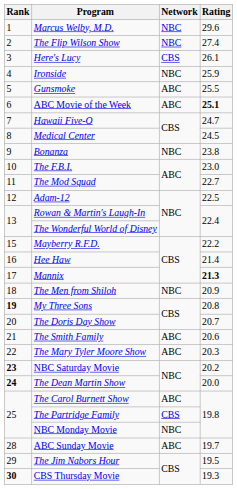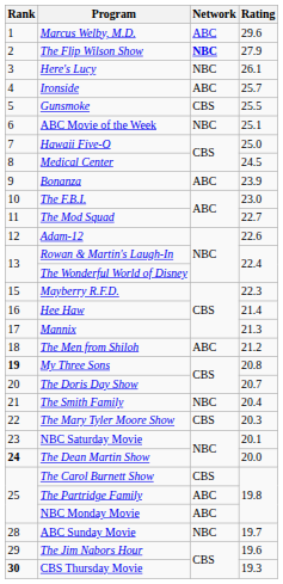Marcus Welby, M.D. | Network: NBC -> ABC
The Flip Wilson Show | Network: normal -> bold
The Flip Wilson Show | Rating: 27.4 -> 27.9
Here's Lucy | Network: CBS -> NBC
Ironside | Network: NBC -> ABC
Ironside | Rating: 25.9 -> 25.7
Gunsmoke | Network: ABC -> CBS
ABC Movie of the Week | Network: ABC -> NBC
ABC Movie of the Week | Rating: bold -> normal
Hawaii Five-O | Rating: 24.7 -> 25.0
Bonanza | Network: NBC -> ABC
Bonanza | Rating: 23.8 -> 23.9
Adam-12 | Rating: 22.5 -> 22.6
Mayberry R.F.D. | Rating: 22.2 -> 22.3
Mannix | Rating: bold -> normal
The Men from Shiloh | Network: NBC -> ABC
The Men from Shiloh | Rating: 20.9 -> 21.2
The Smith Family | Network: ABC -> NBC
The Smith Family | Rating: 20.6 -> 20.4
The Mary Tyler Moore Show | Network: ABC -> CBS
NBC Saturday Movie | Rank: bold -> normal
NBC Saturday Movie | Rating: 20.2 -> 20.1
The Carol Burnett Show | Network: ABC -> CBS
The Partridge Family | Network: CBS -> ABC
NBC Monday Movie | Network: NBC -> ABC
ABC Sunday Movie | Network: ABC -> NBC
The Jim Nabors Hour | Rating: 19.5 -> 19.6
